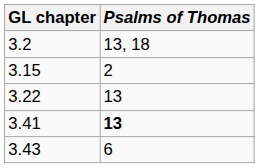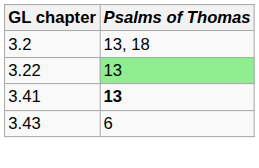- row: 3.15 | 2
3.22 | Psalms of Thomas: no background -> lightgreen background
